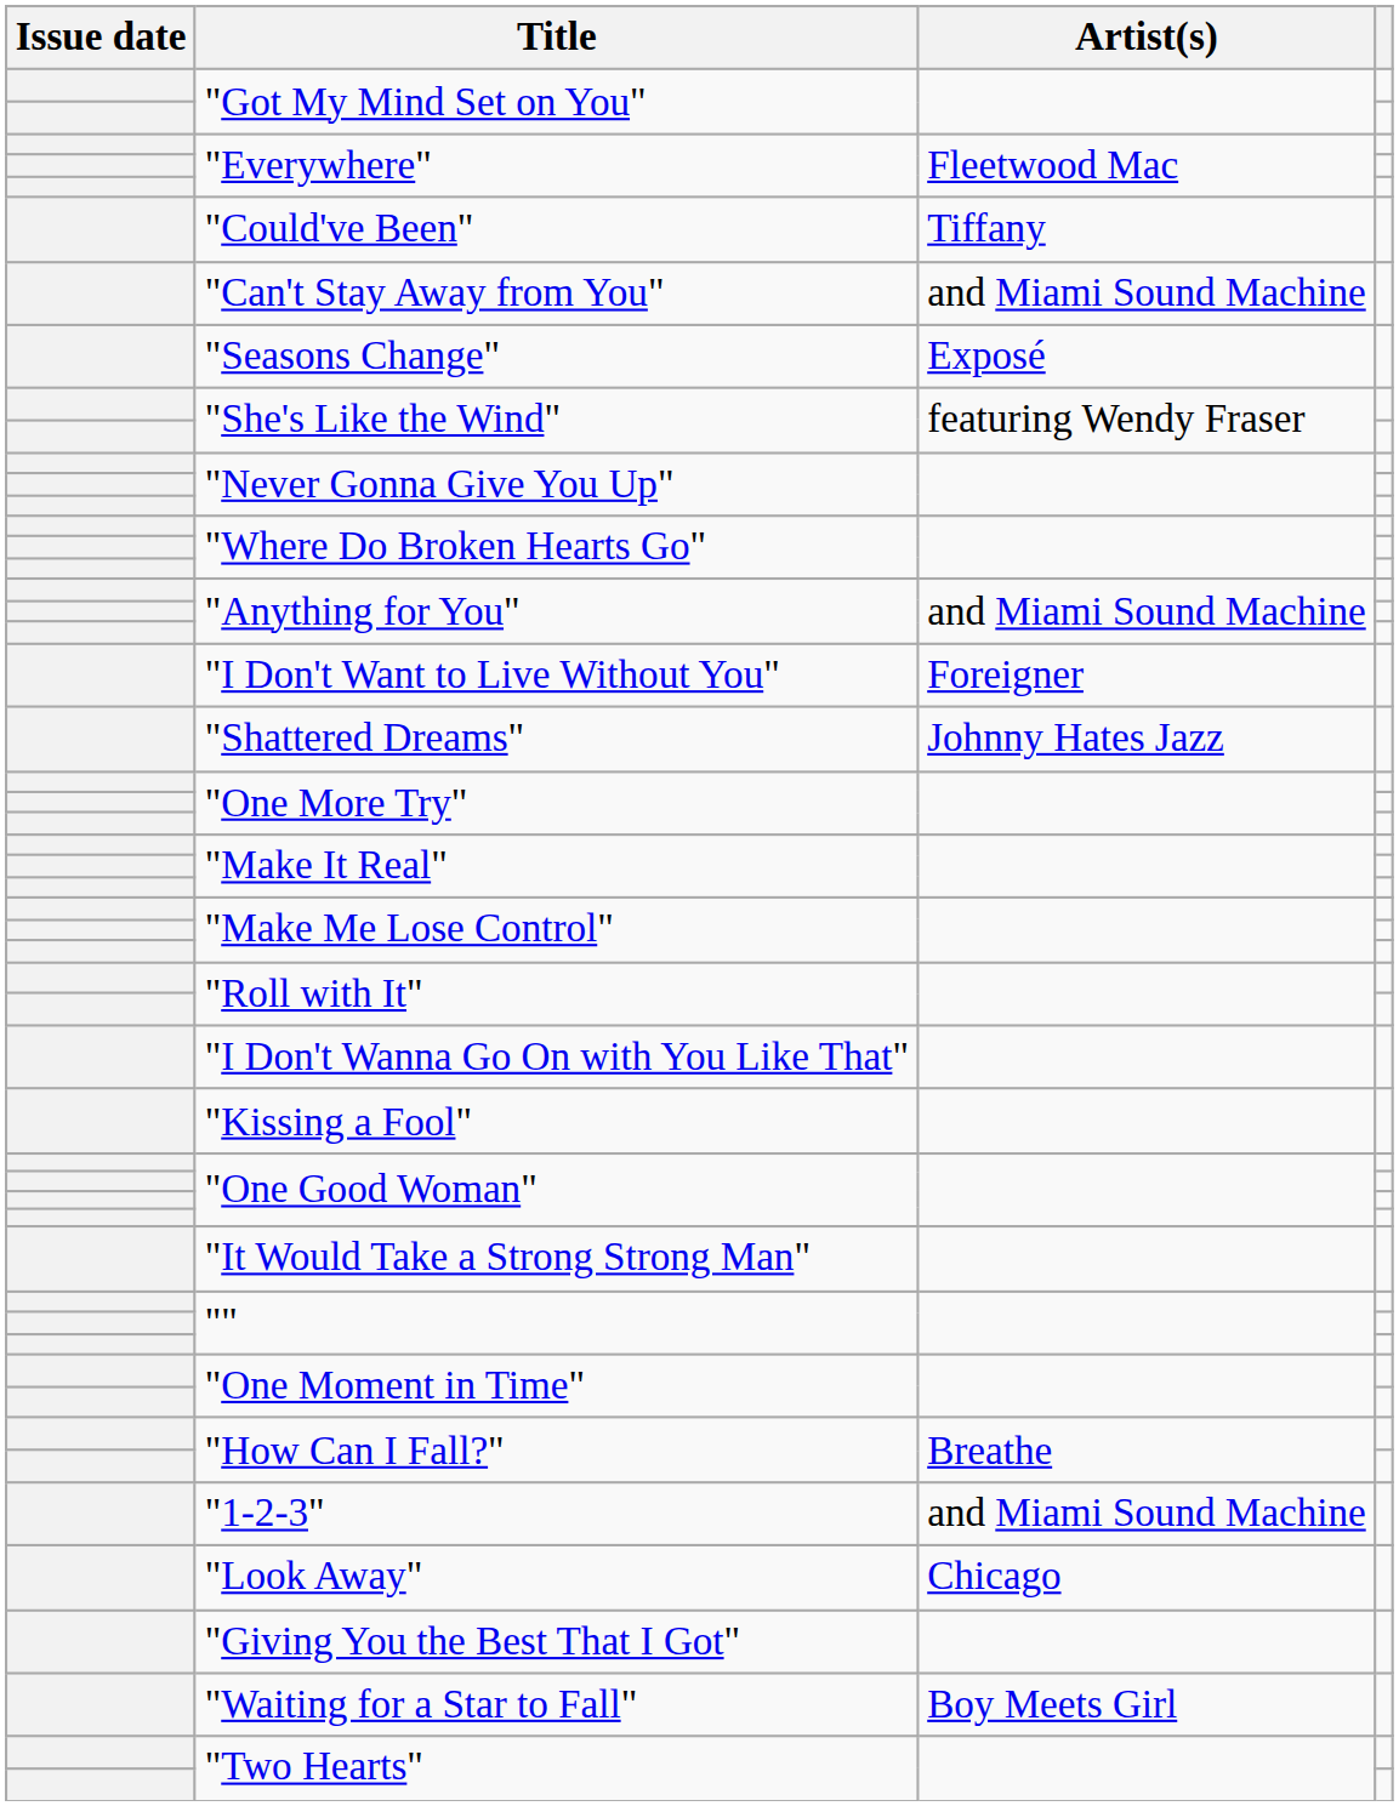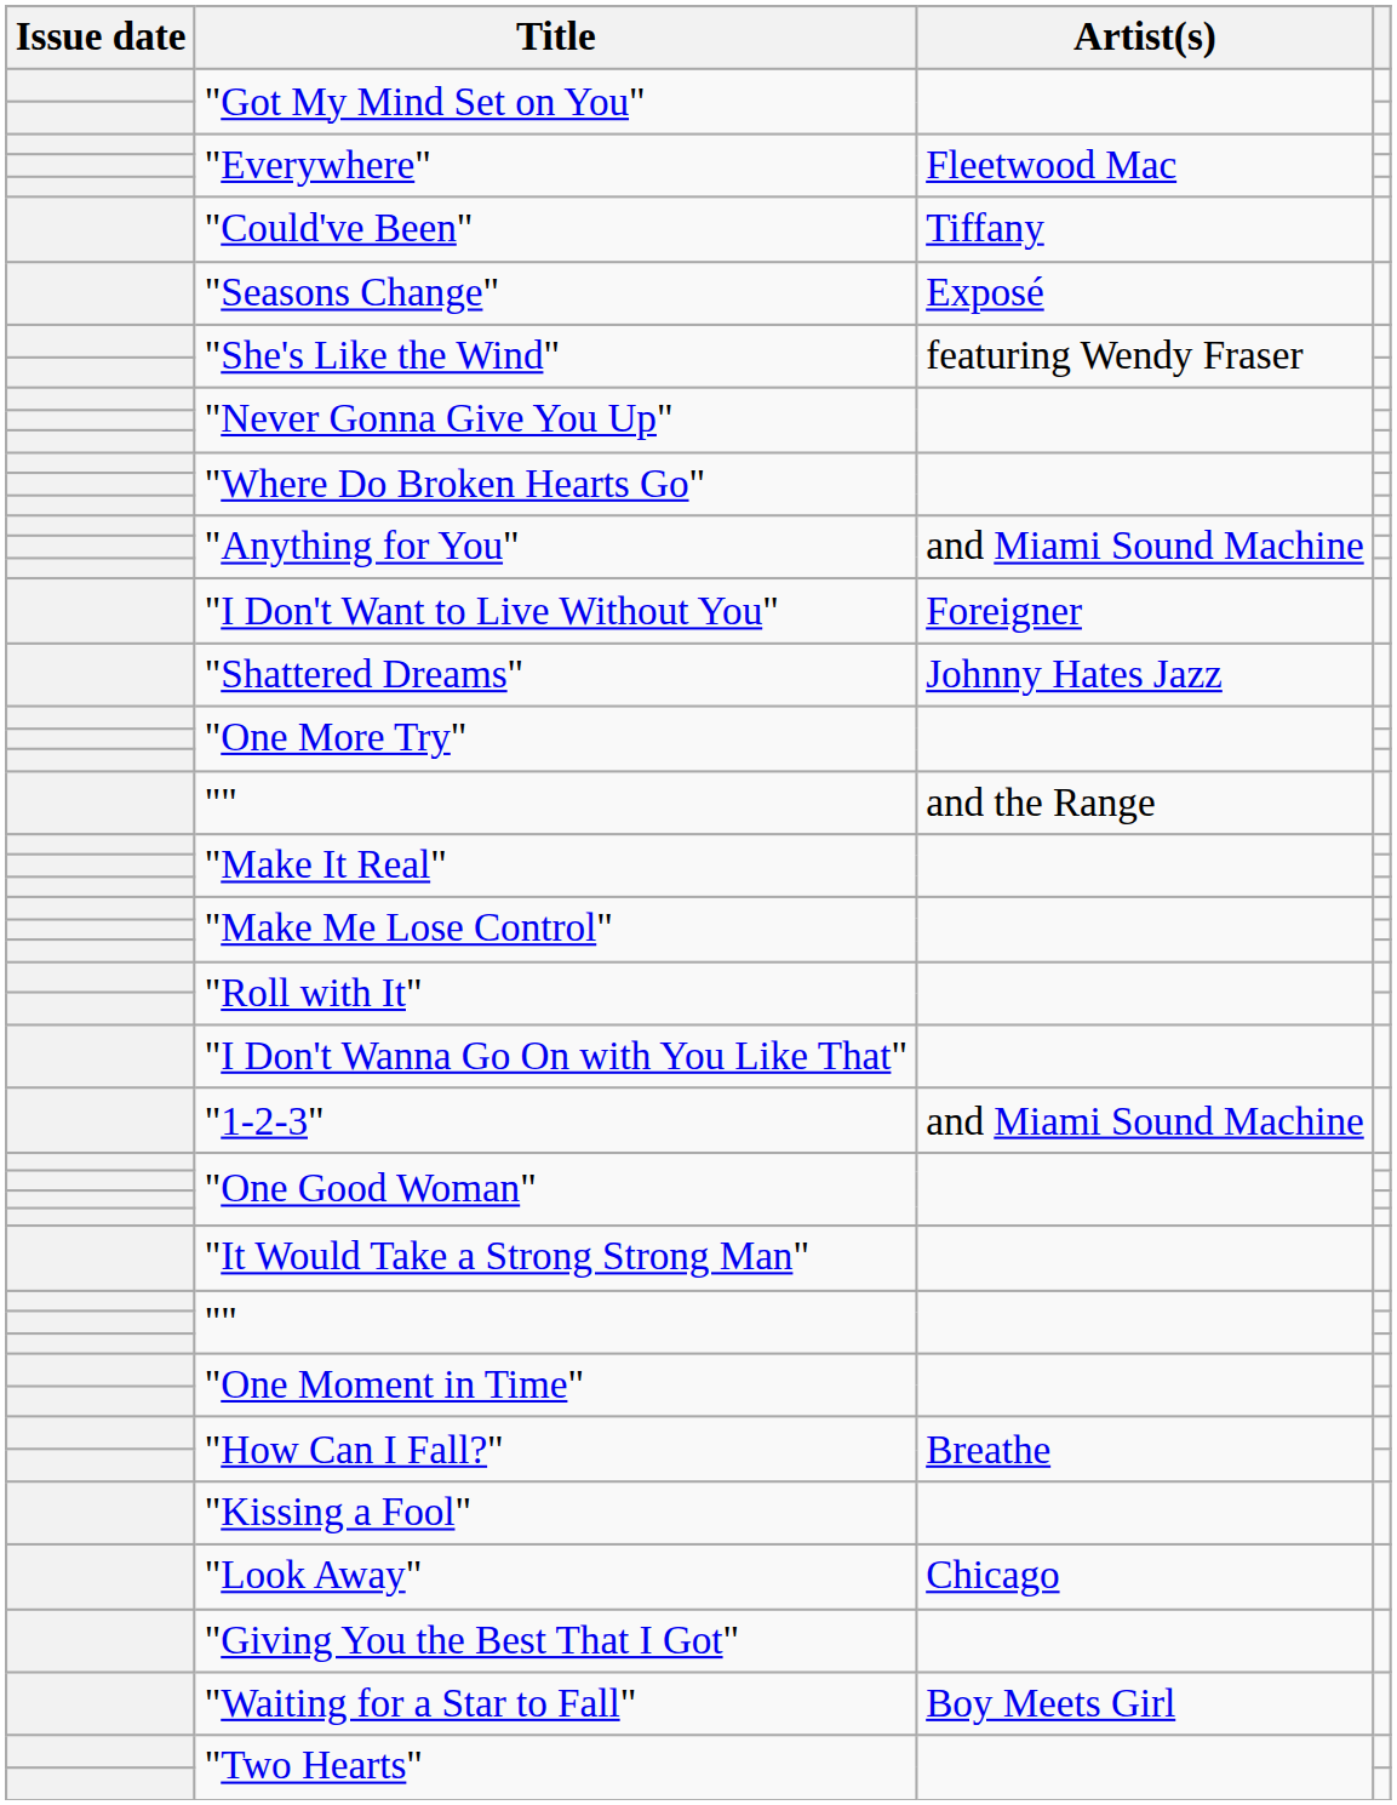- row: "Can't Stay Away from You" | and Miami Sound Machine
+ row: "" | and the Range
rows swapped: "1-2-3" <-> "Kissing a Fool"
